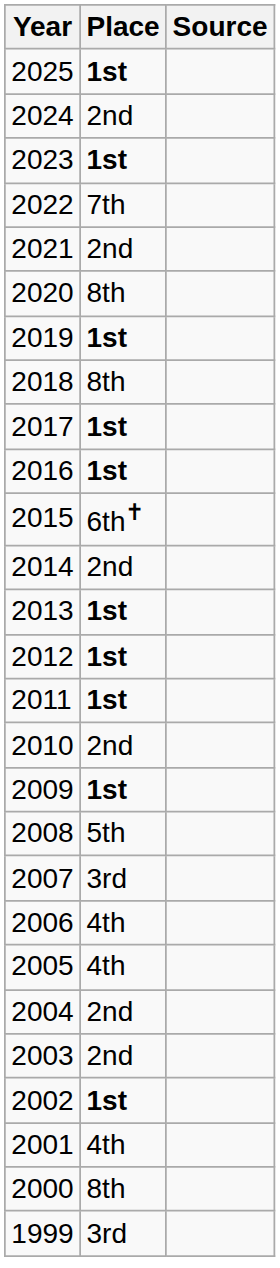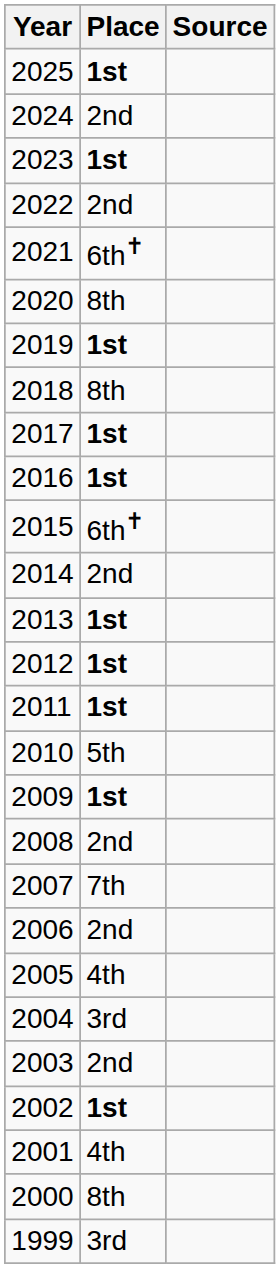2022 | Place: 7th -> 2nd
2021 | Place: 2nd -> 6th✝
2010 | Place: 2nd -> 5th
2008 | Place: 5th -> 2nd
2007 | Place: 3rd -> 7th
2006 | Place: 4th -> 2nd
2004 | Place: 2nd -> 3rd
